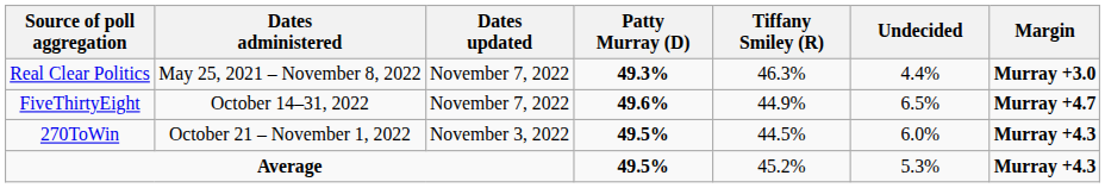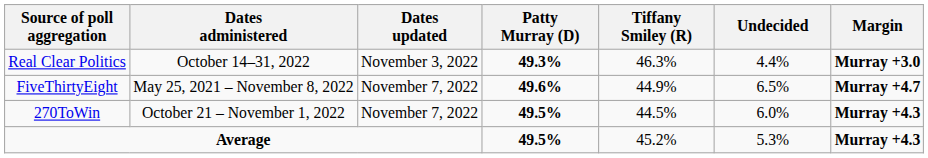Real Clear Politics | Dates administered: May 25, 2021 – November 8, 2022 -> October 14–31, 2022
Real Clear Politics | Dates updated: November 7, 2022 -> November 3, 2022
FiveThirtyEight | Dates administered: October 14–31, 2022 -> May 25, 2021 – November 8, 2022
270ToWin | Dates updated: November 3, 2022 -> November 7, 2022
